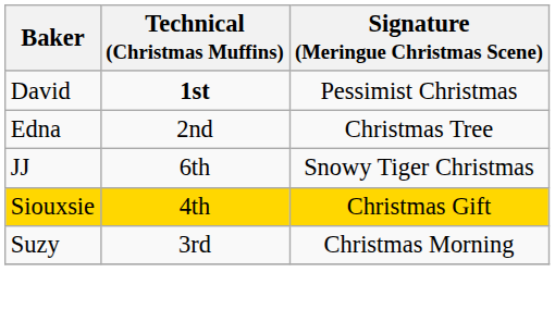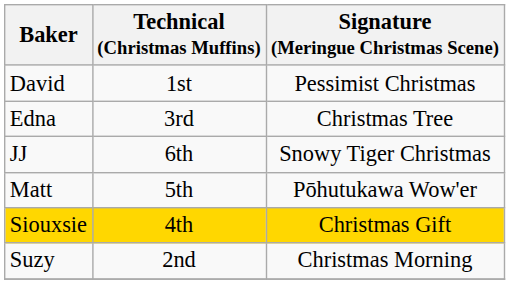David | Technical (Christmas Muffins): bold -> normal
Edna | Technical (Christmas Muffins): 2nd -> 3rd
+ row: Matt | 5th | Pōhutukawa Wow'er
Suzy | Technical (Christmas Muffins): 3rd -> 2nd
